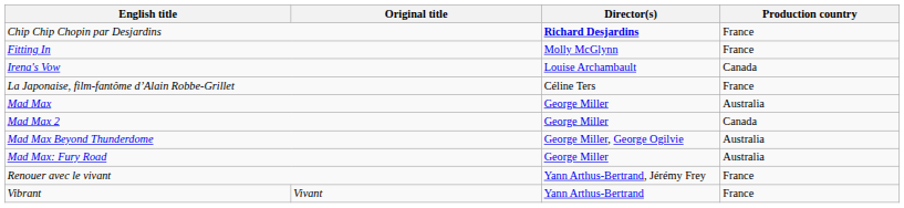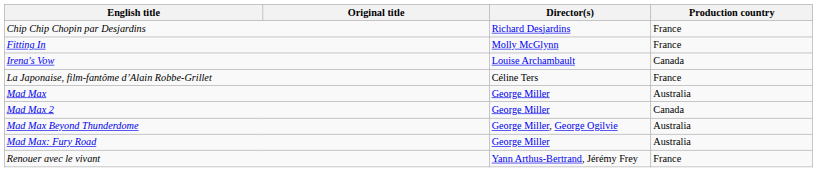Chip Chip Chopin par Desjardins | Director(s): bold -> normal
- row: Vibrant | Vivant | Yann Arthus-Bertrand | France
